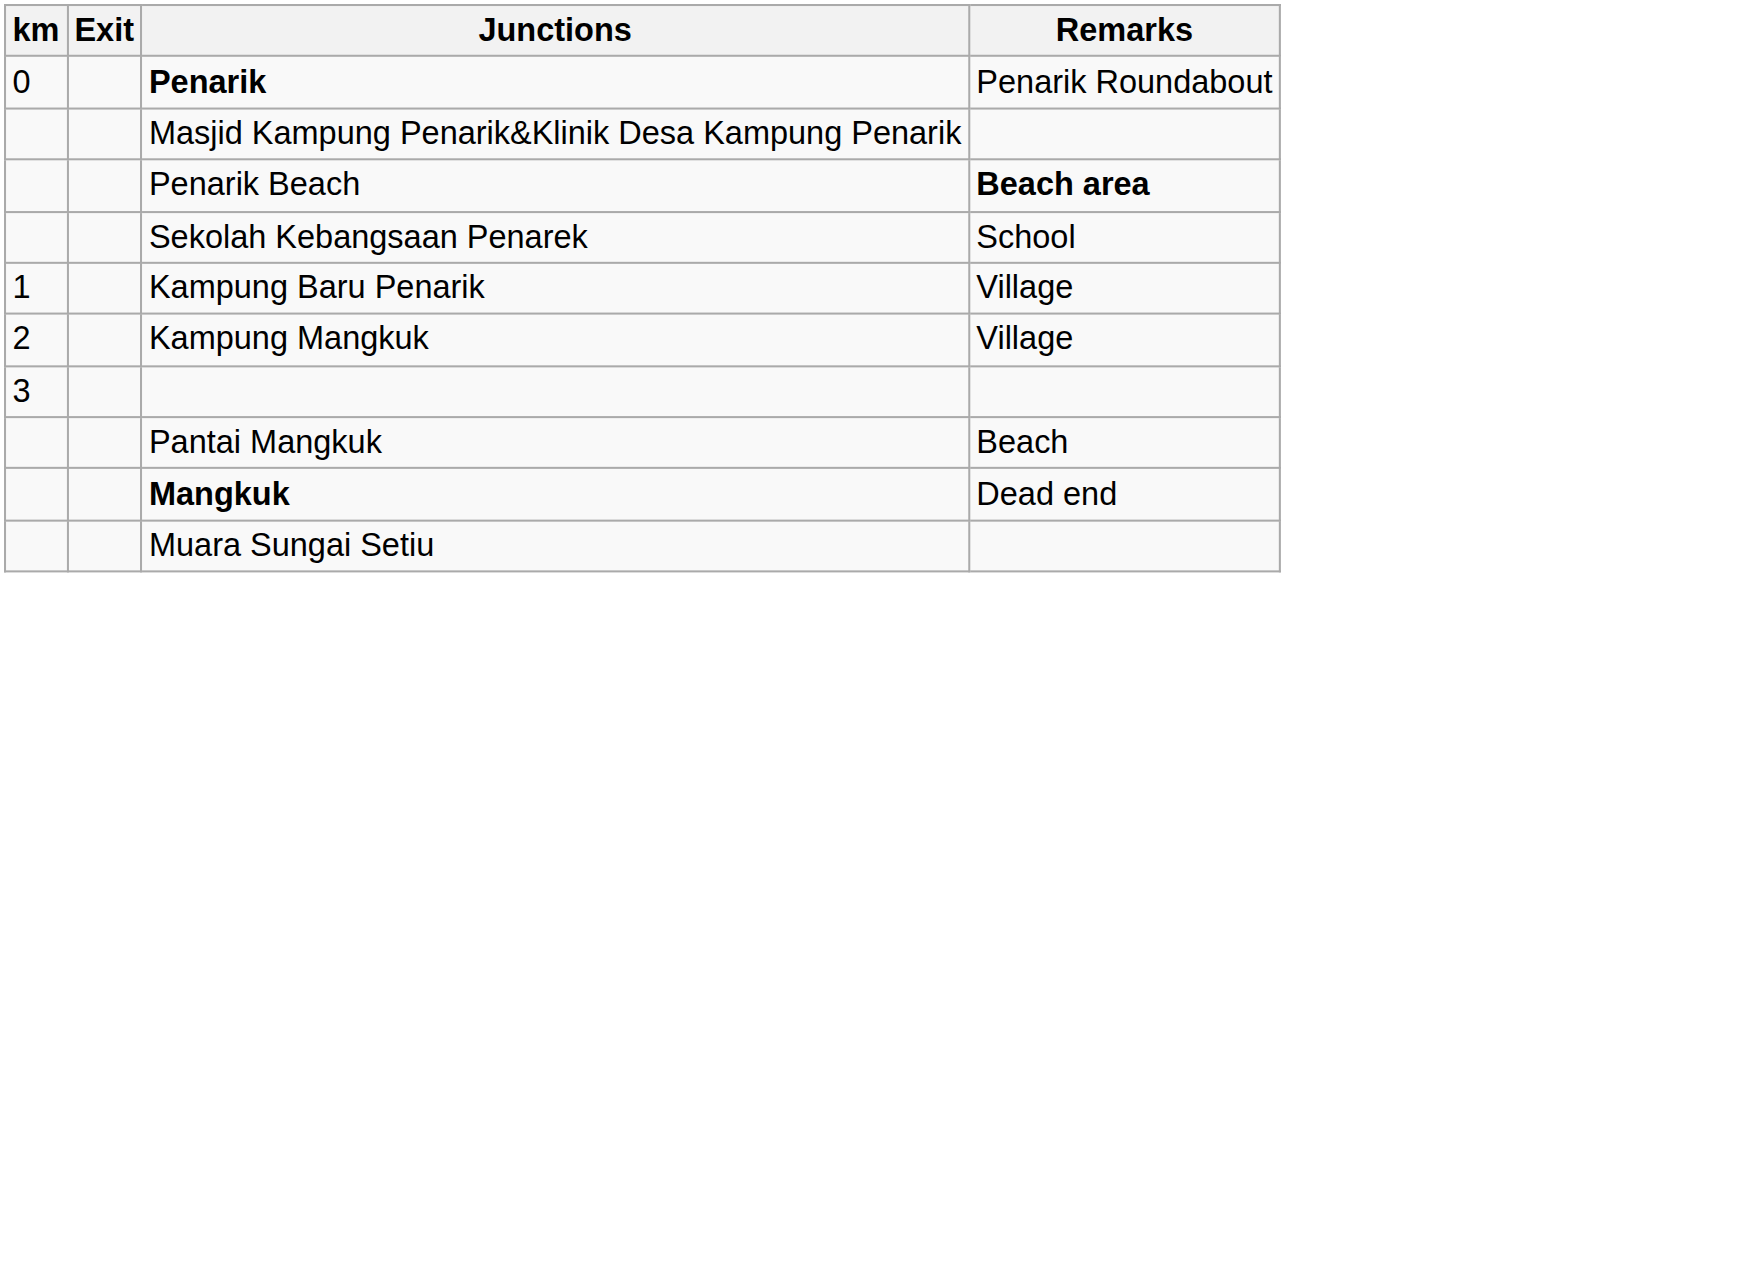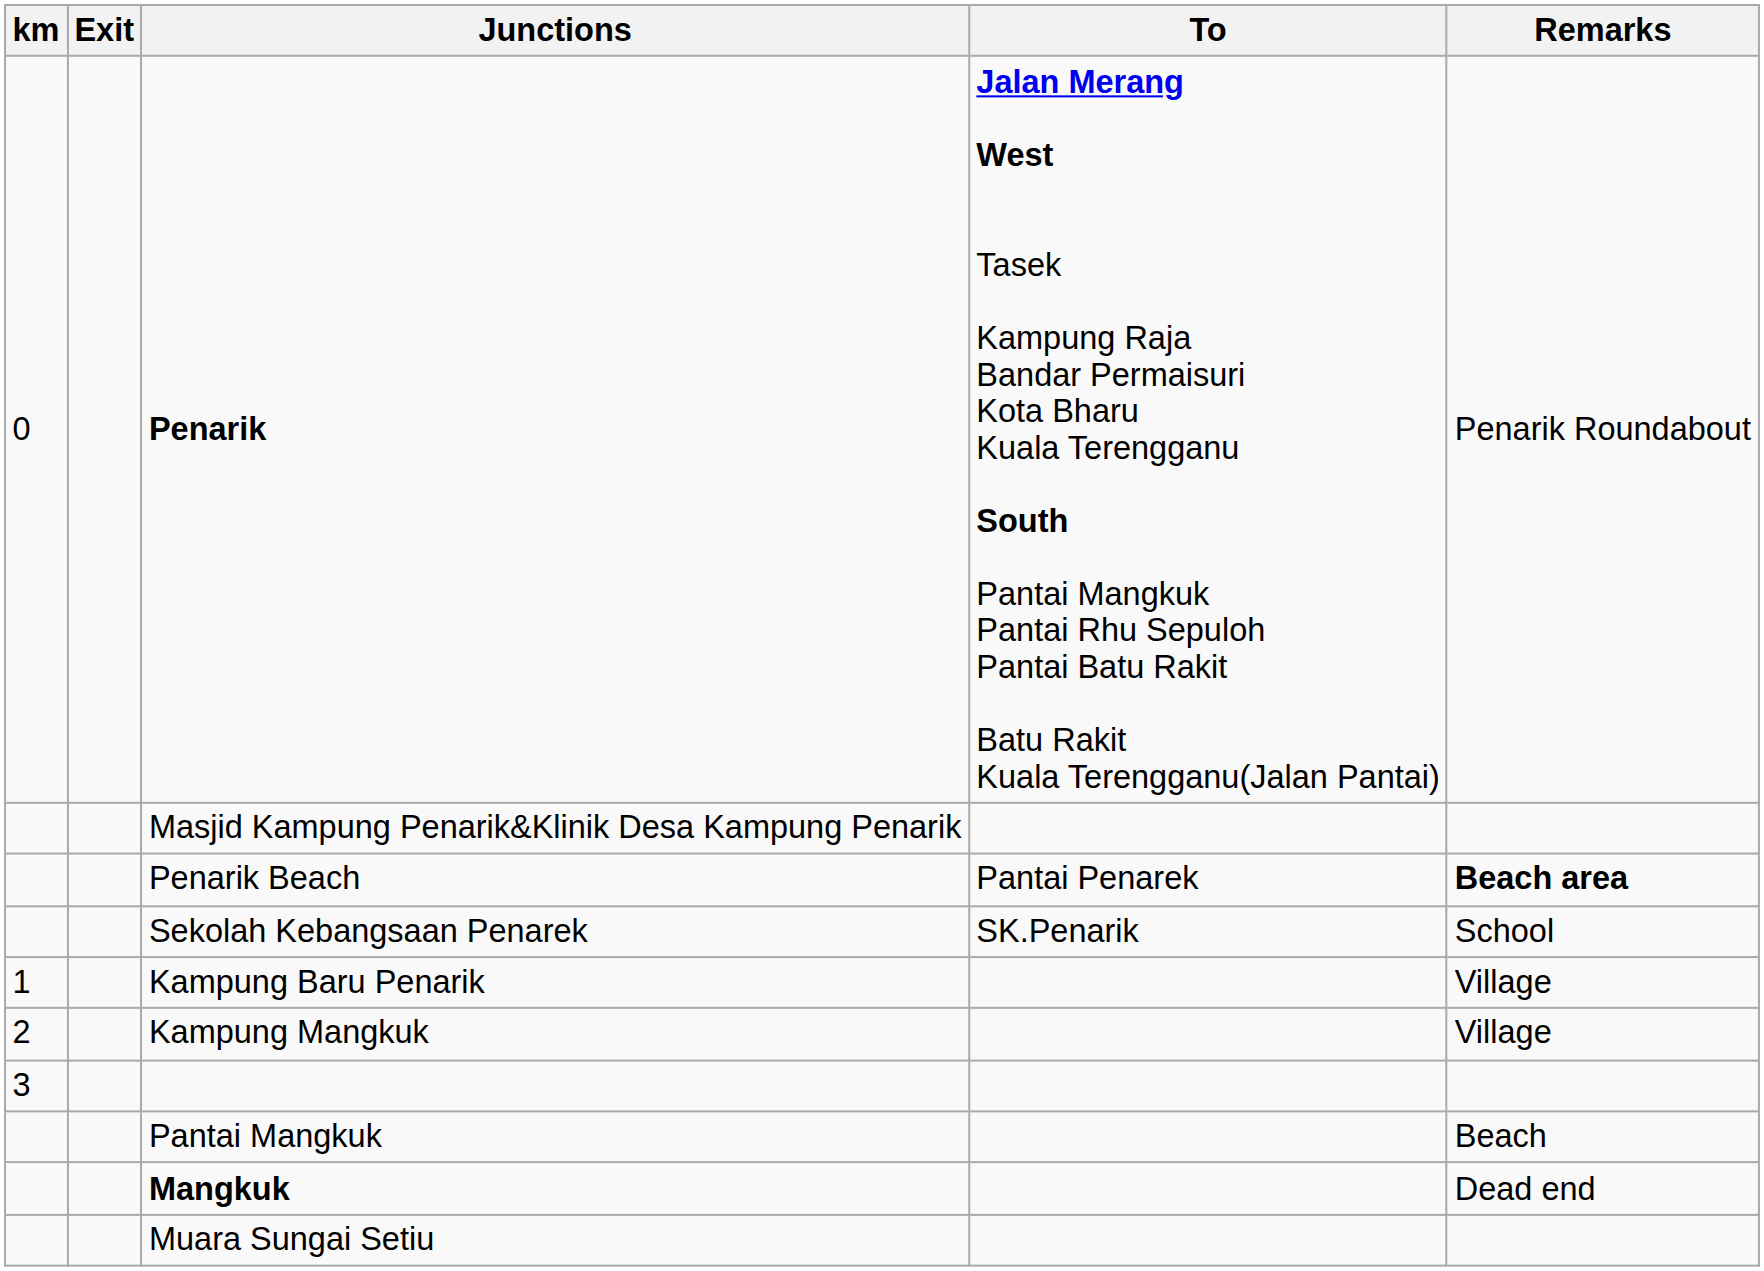+ column: To | Jalan Merang West Tasek Kampung Raja Bandar Permaisuri Kota Bharu Kuala Terengganu South Pantai Mangkuk Pantai Rhu Sepuloh Pantai Batu Rakit Batu Rakit Kuala Terengganu(Jalan Pantai) | Pantai Penarek | SK.Penarik
